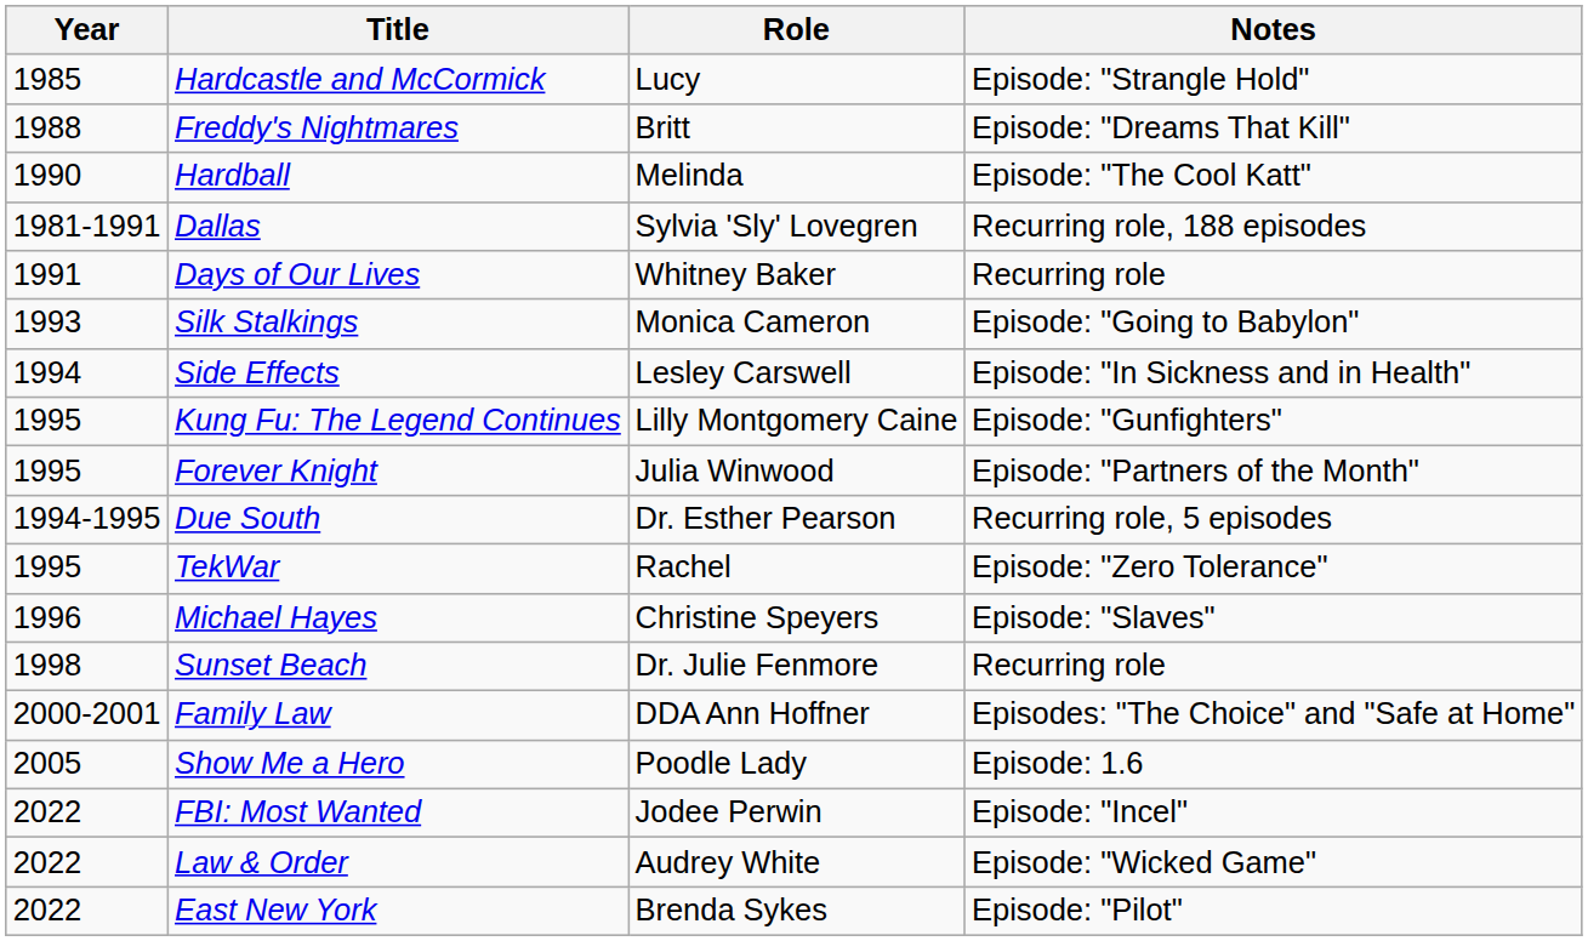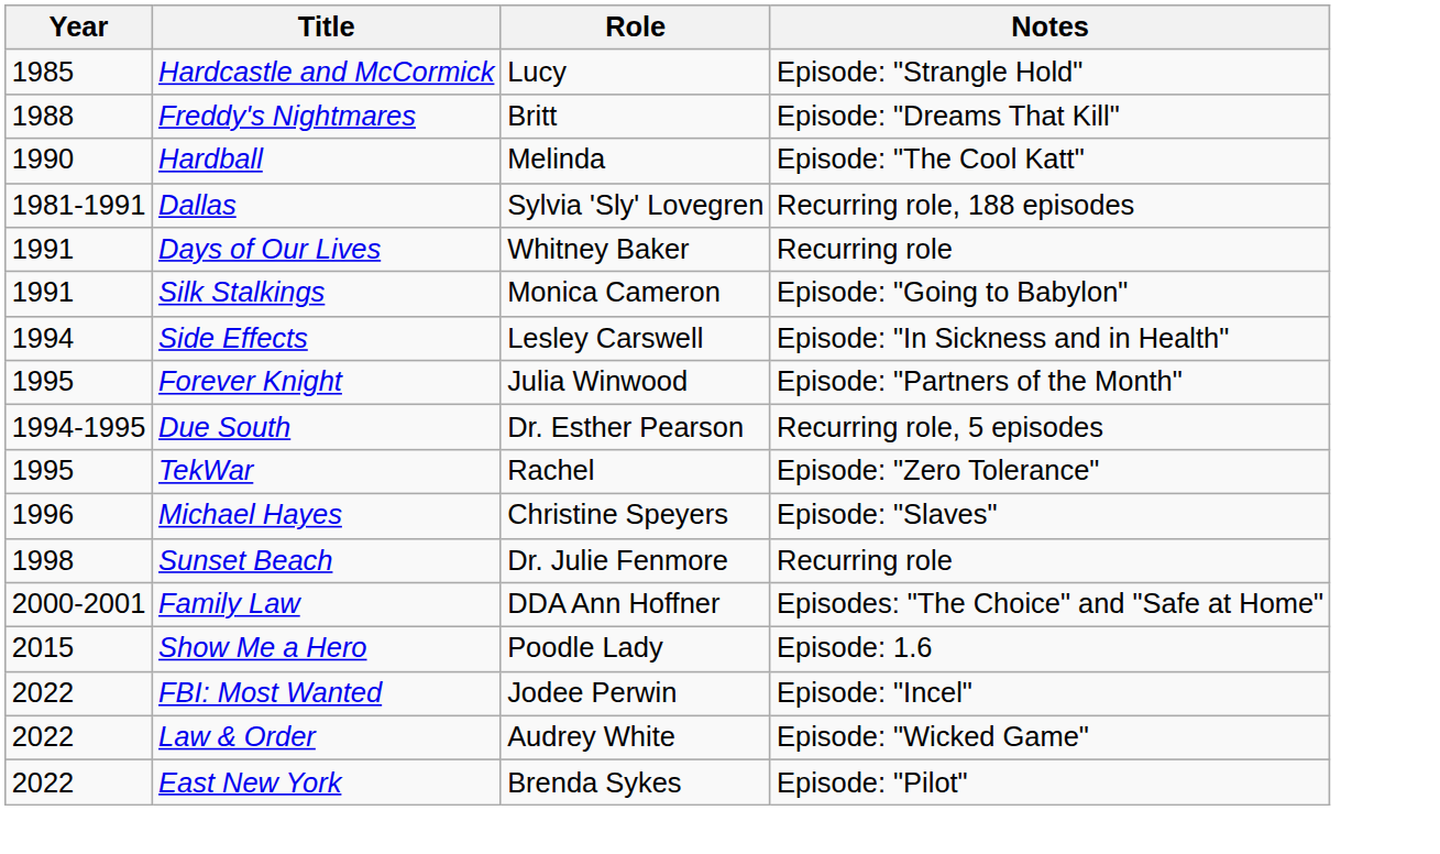Silk Stalkings | Year: 1993 -> 1991
- row: 1995 | Kung Fu: The Legend Continues | Lilly Montgomery Caine | Episode: "Gunfighters"
Show Me a Hero | Year: 2005 -> 2015
